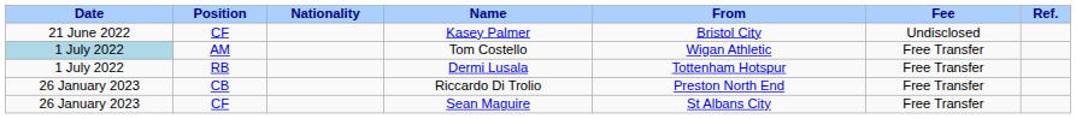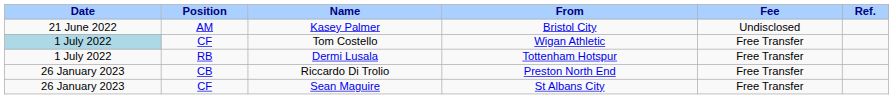- column: Nationality
Kasey Palmer | Position: CF -> AM
Tom Costello | Position: AM -> CF
